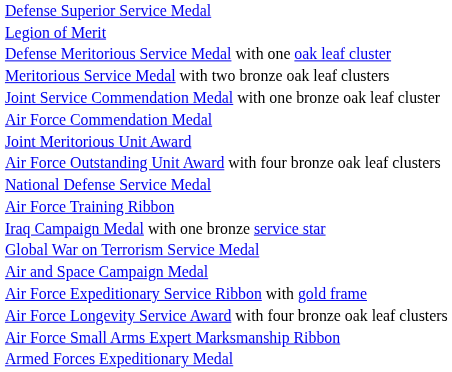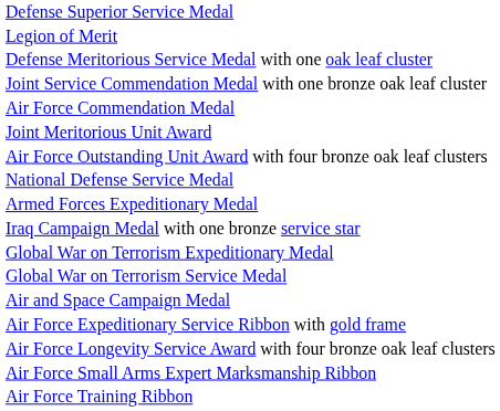- row: Meritorious Service Medal with two bronze oak leaf clusters
rows swapped: Armed Forces Expeditionary Medal <-> Air Force Training Ribbon
+ row: Global War on Terrorism Expeditionary Medal
